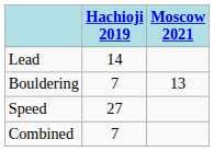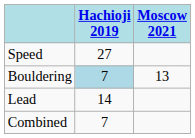rows swapped: Lead <-> Speed
Bouldering | Hachioji 2019: no background -> lightblue background
